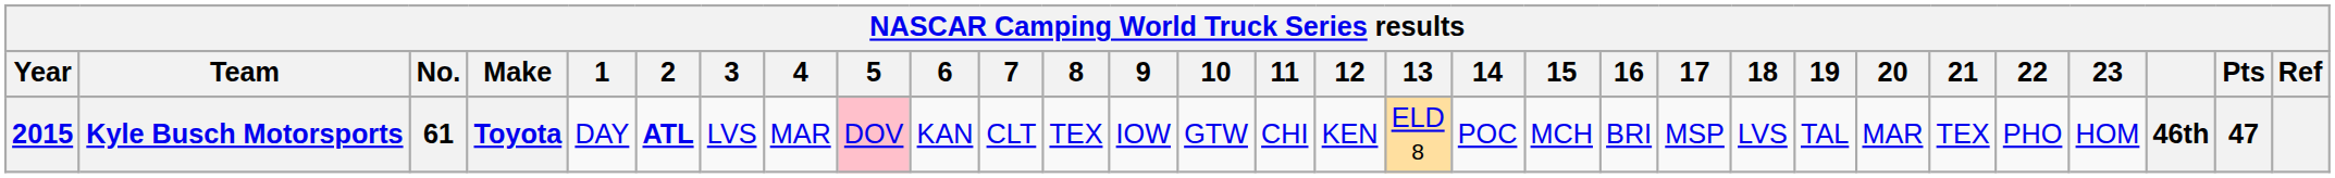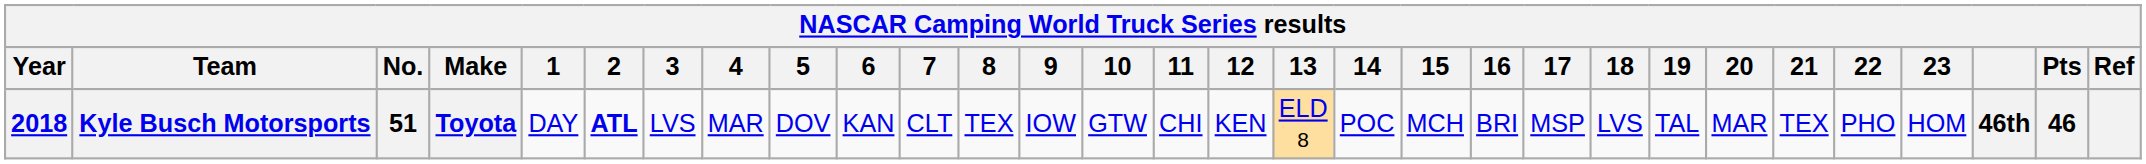Kyle Busch Motorsports | Year: 2015 -> 2018
Kyle Busch Motorsports | No.: 61 -> 51
Kyle Busch Motorsports | 5: pink background -> no background
Kyle Busch Motorsports | Pts: 47 -> 46
